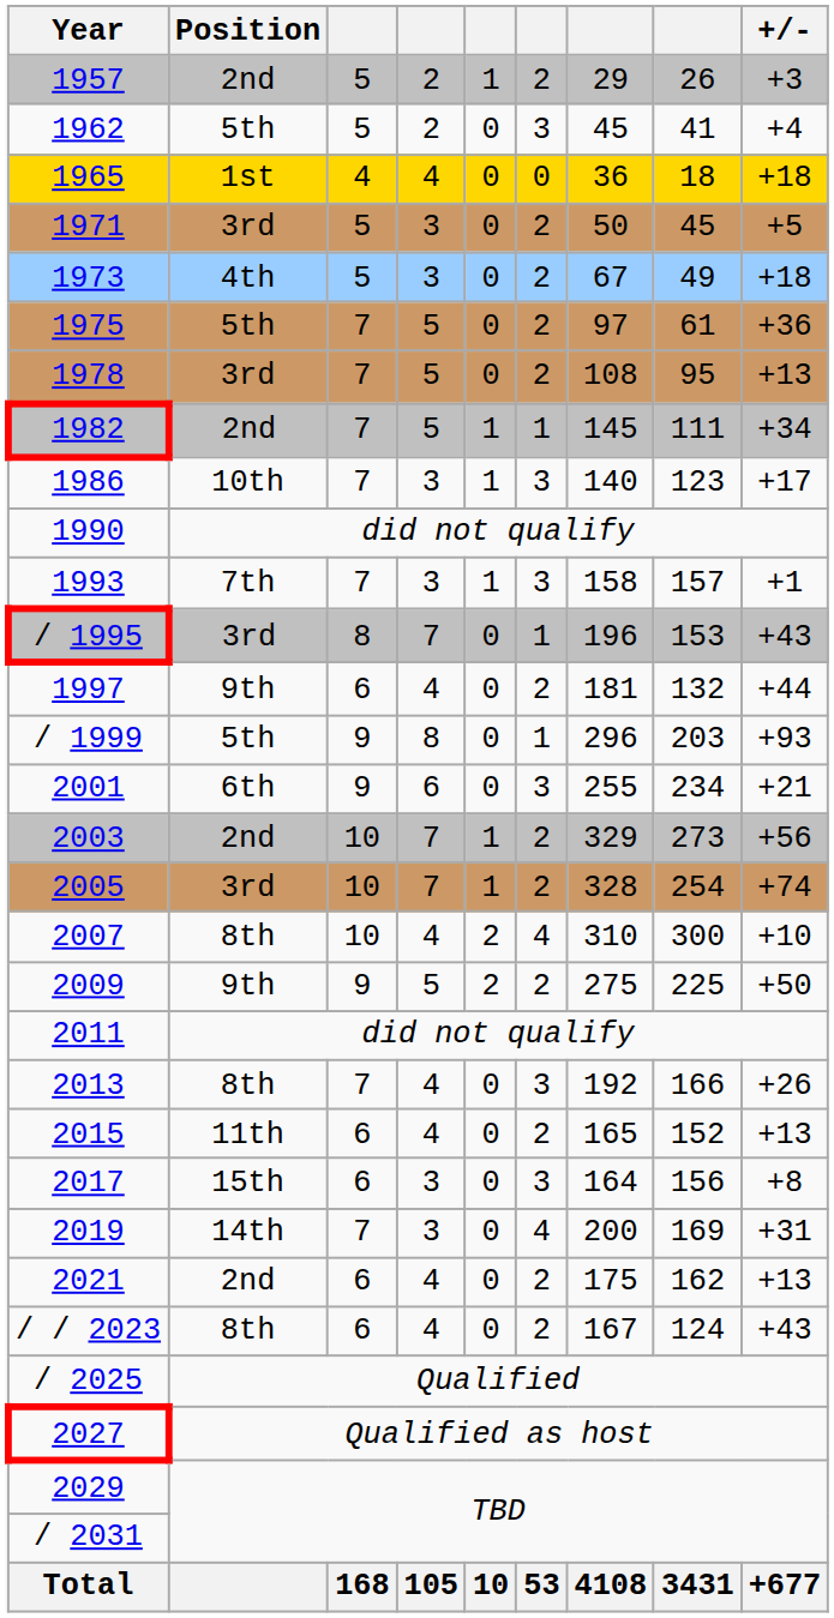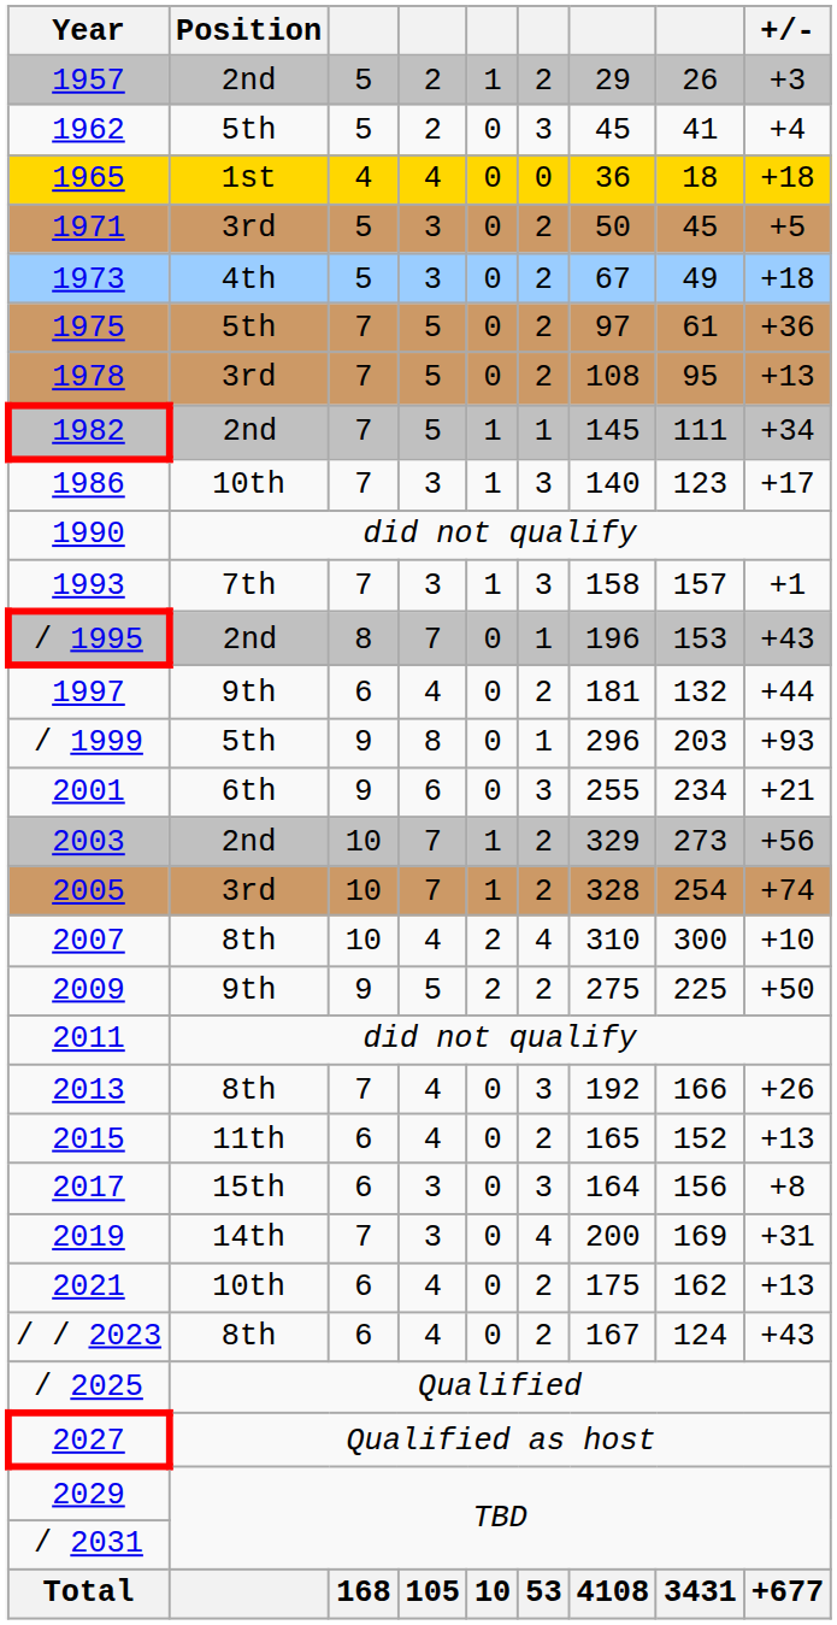/ 1995 | Position: 3rd -> 2nd
2021 | Position: 2nd -> 10th
